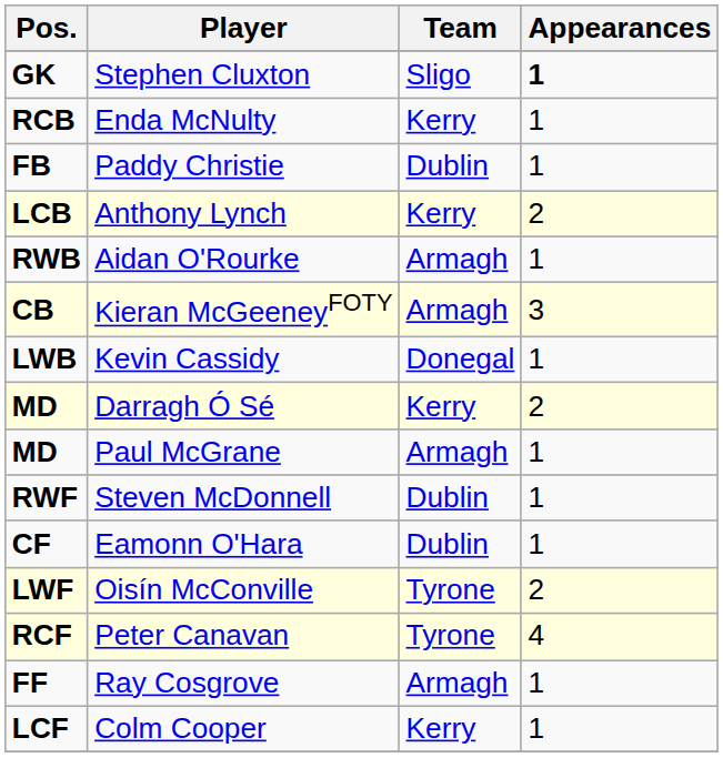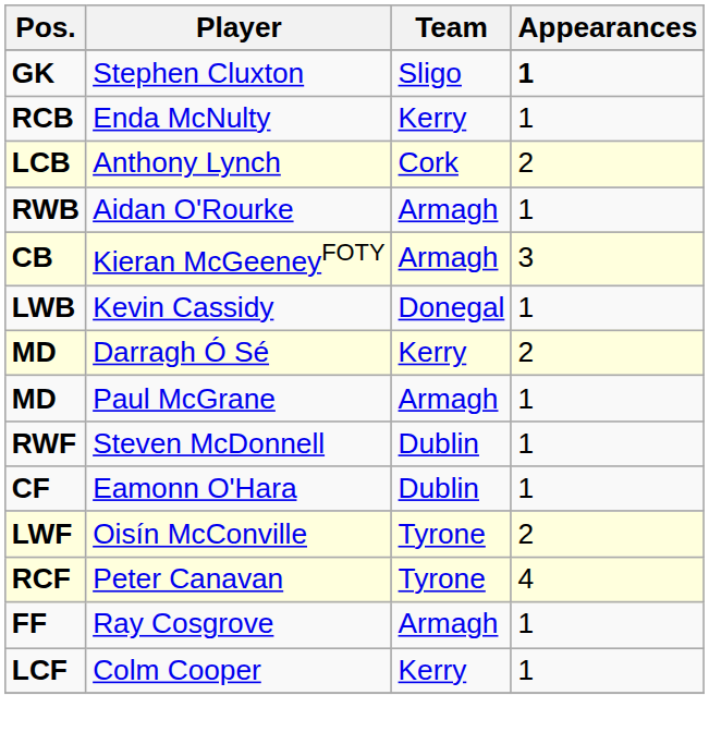- row: FB | Paddy Christie | Dublin | 1
Anthony Lynch | Team: Kerry -> Cork
